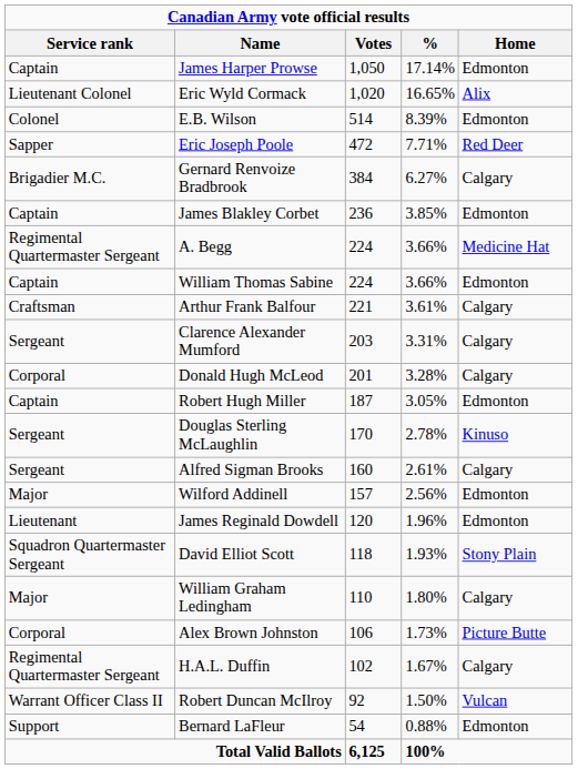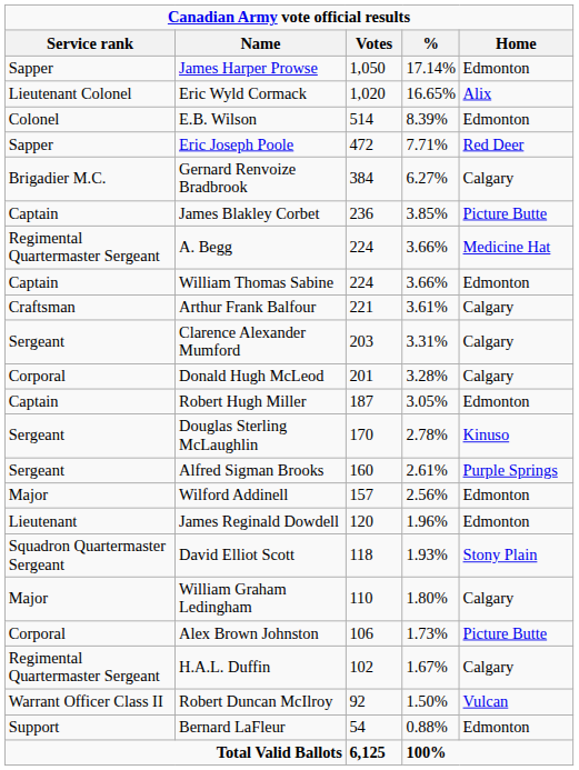James Harper Prowse | Service rank: Captain -> Sapper
James Blakley Corbet | Home: Edmonton -> Picture Butte
Alfred Sigman Brooks | Home: Calgary -> Purple Springs
